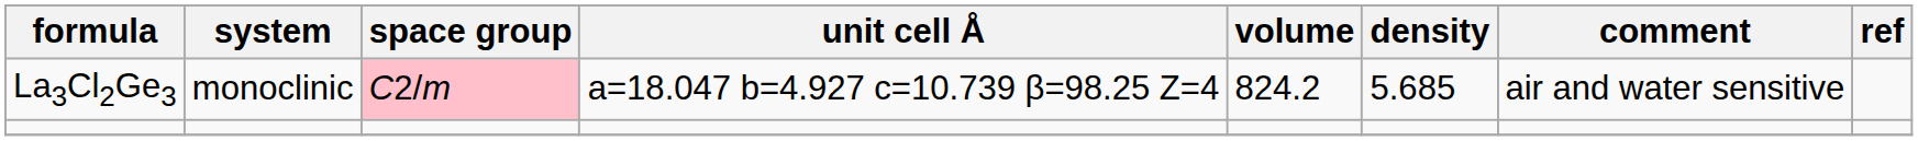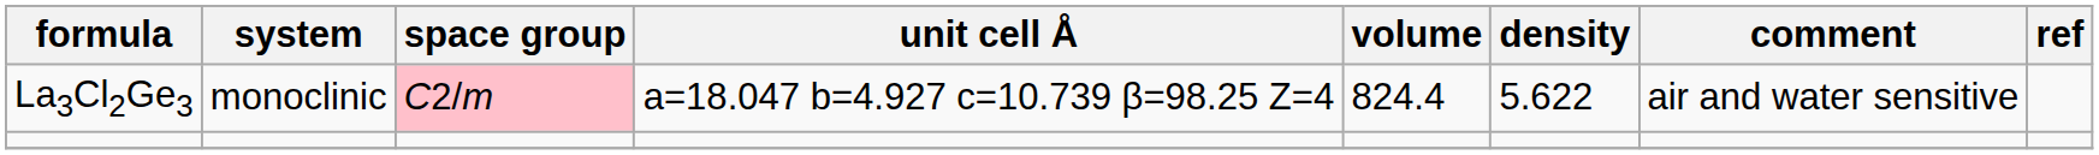La3Cl2Ge3 | volume: 824.2 -> 824.4
La3Cl2Ge3 | density: 5.685 -> 5.622
